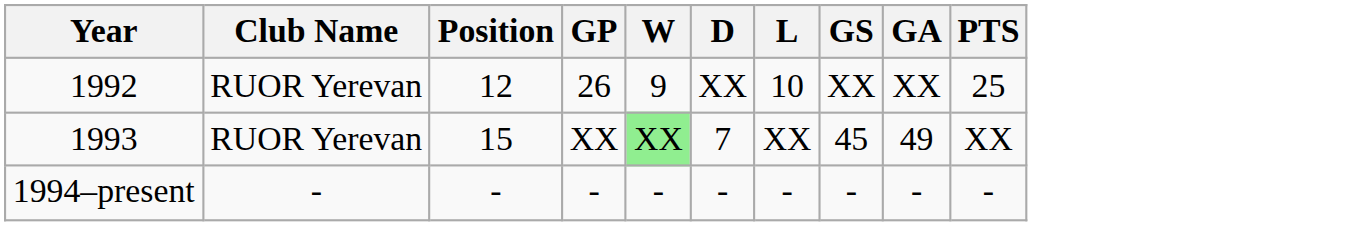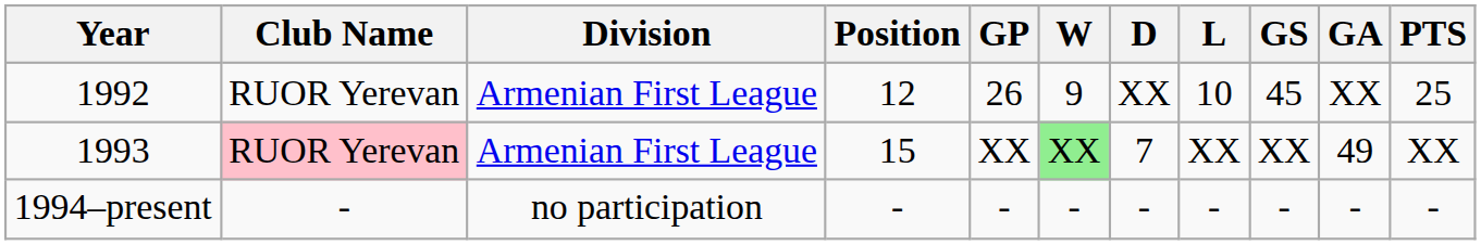+ column: Division | Armenian First League | Armenian First League | no participation
1992 | GS: XX -> 45
1993 | Club Name: no background -> pink background
1993 | GS: 45 -> XX
